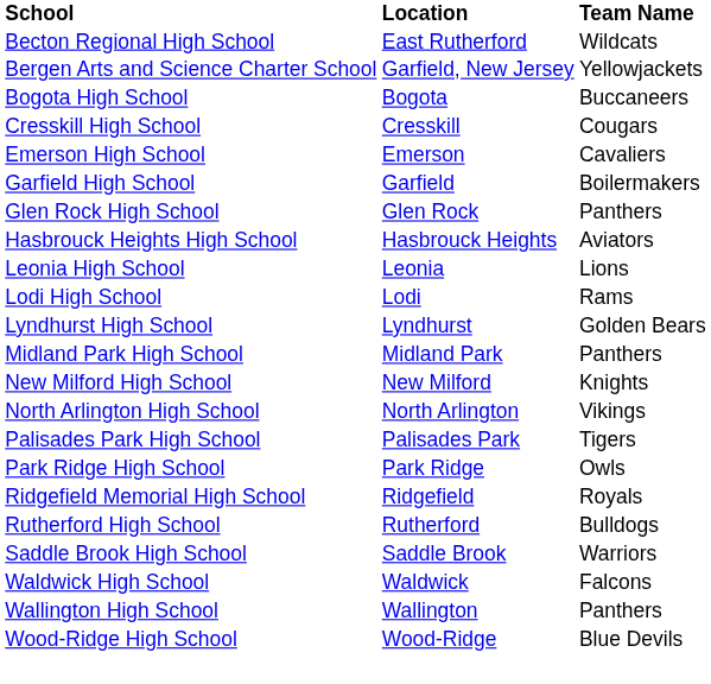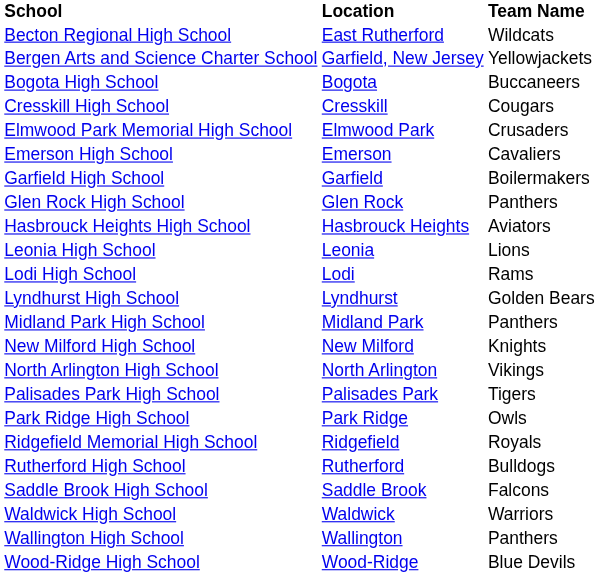+ row: Elmwood Park Memorial High School | Elmwood Park | Crusaders
Saddle Brook High School | Team Name: Warriors -> Falcons
Waldwick High School | Team Name: Falcons -> Warriors
